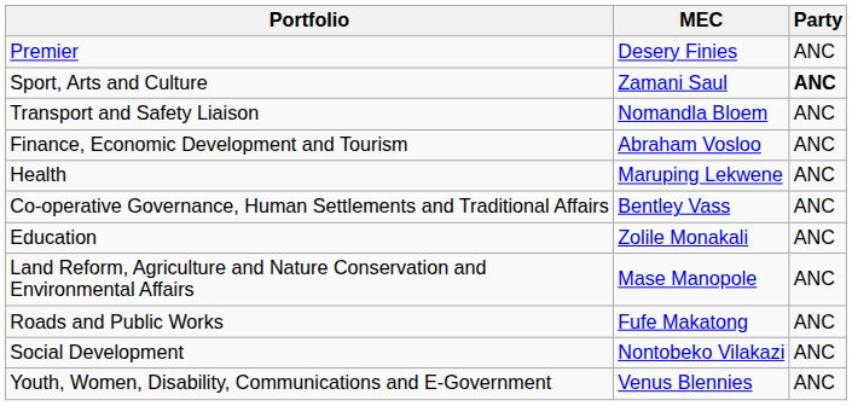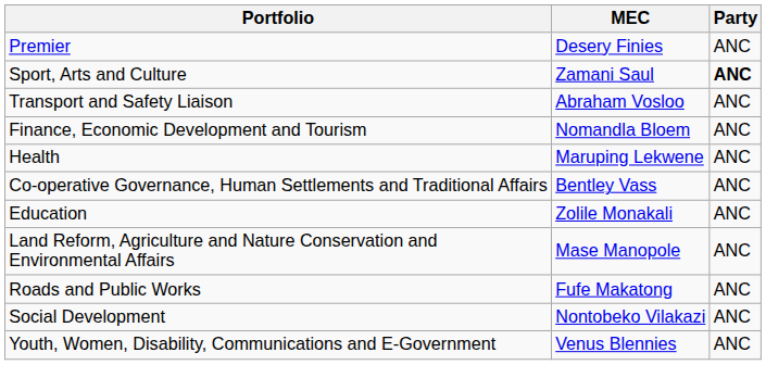Transport and Safety Liaison | MEC: Nomandla Bloem -> Abraham Vosloo
Finance, Economic Development and Tourism | MEC: Abraham Vosloo -> Nomandla Bloem
